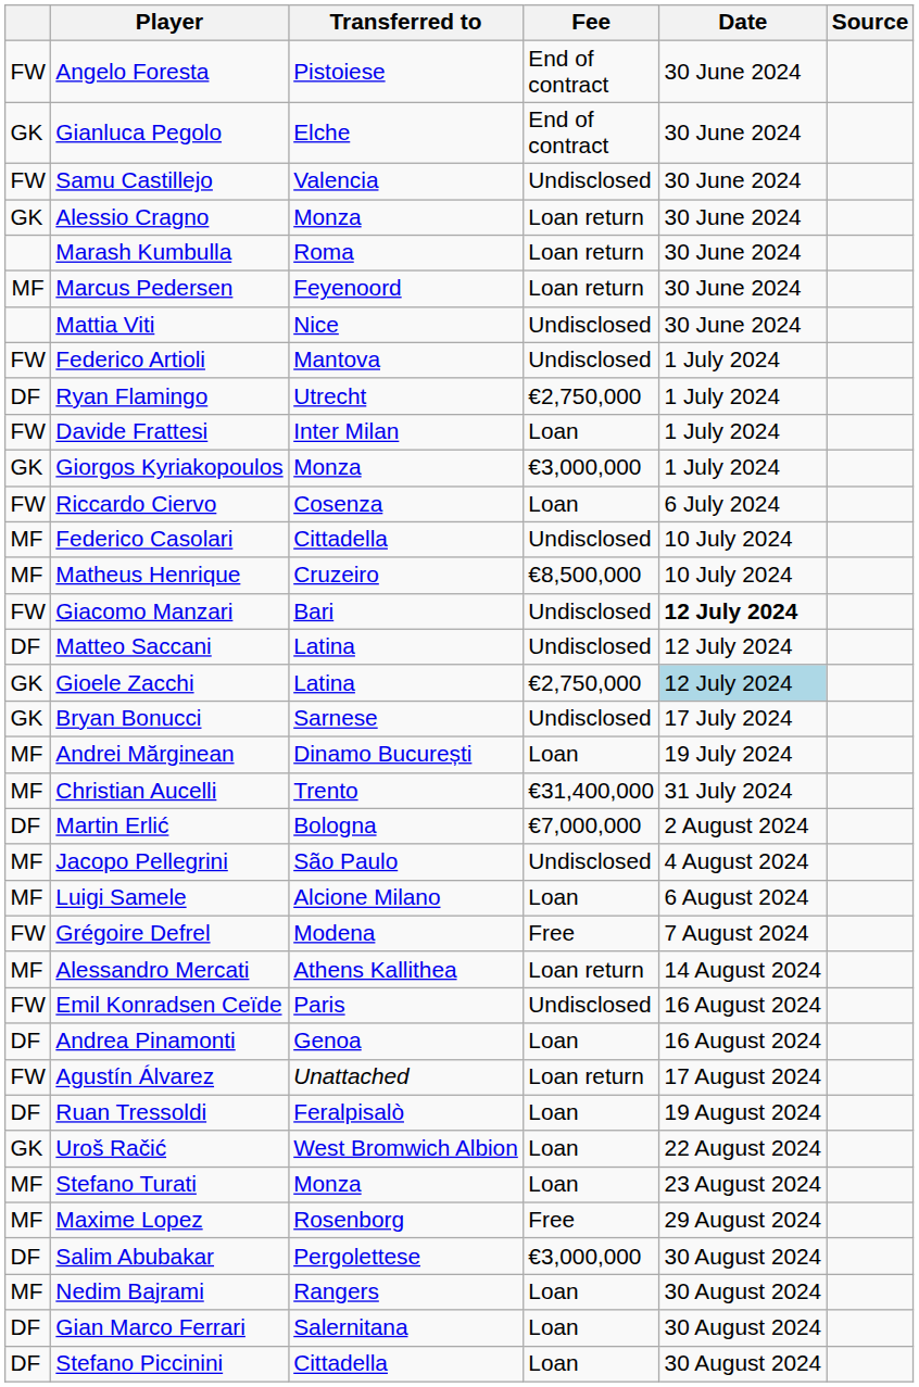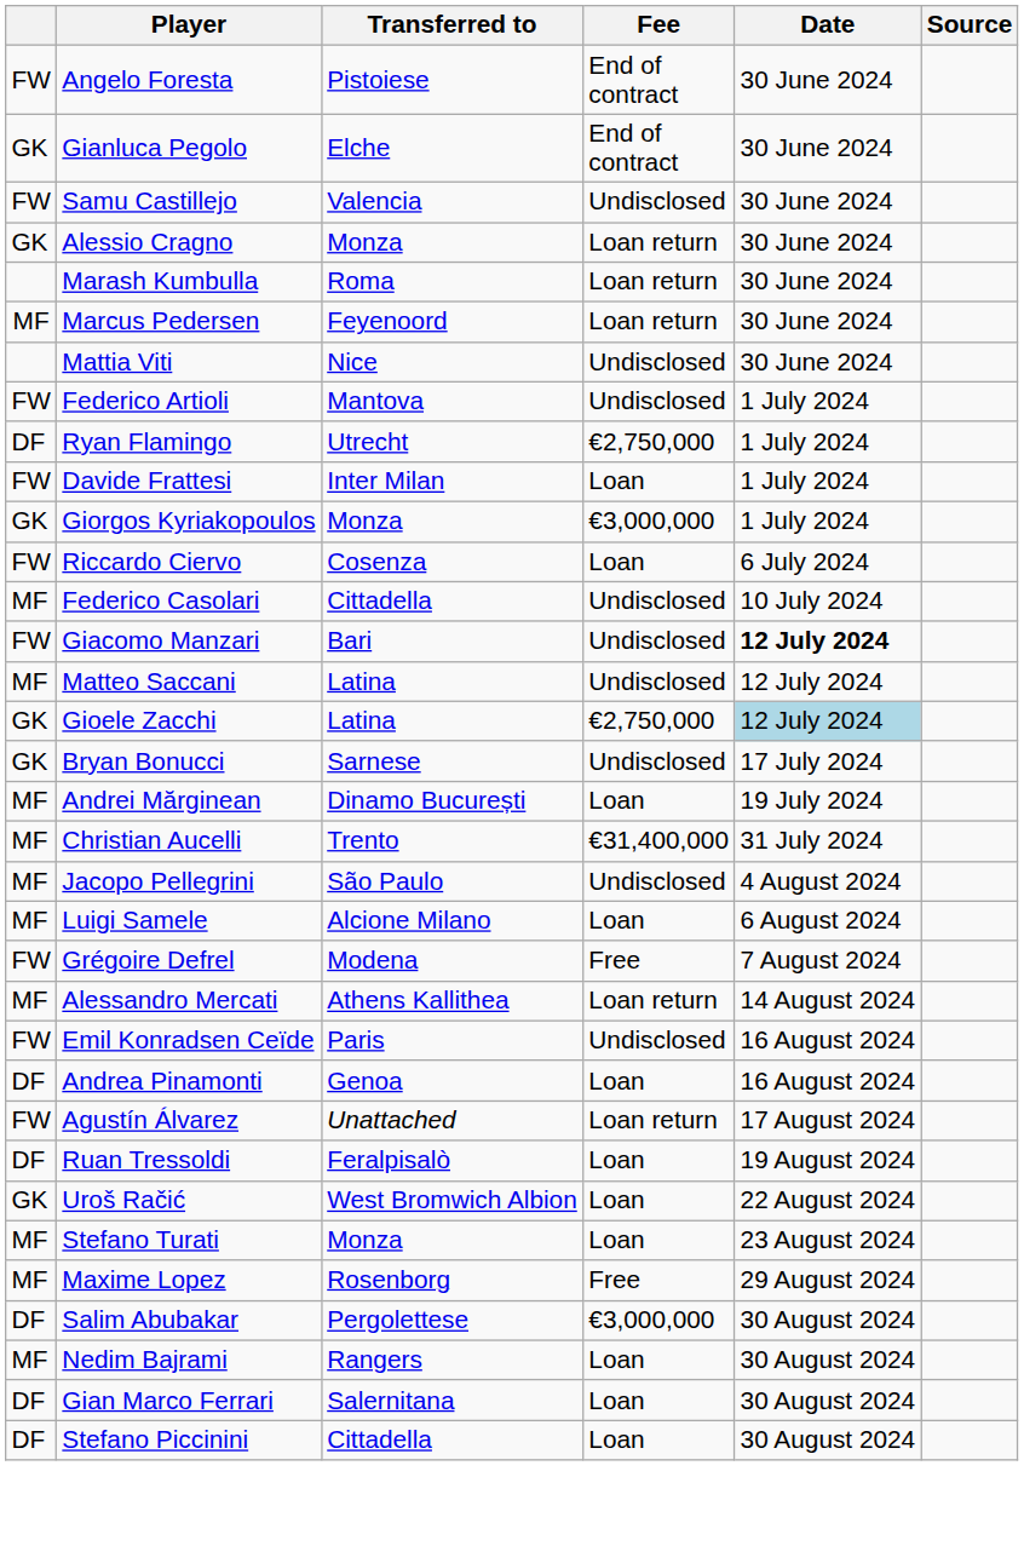- row: MF | Matheus Henrique | Cruzeiro | €8,500,000 | 10 July 2024
Matteo Saccani | column 1: DF -> MF
- row: DF | Martin Erlić | Bologna | €7,000,000 | 2 August 2024
